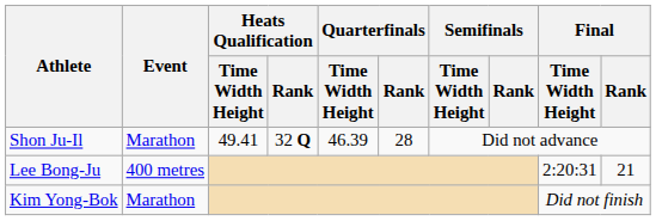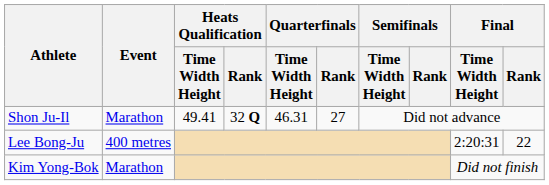Shon Ju-Il | Quarterfinals / Time Width Height: 46.39 -> 46.31
Shon Ju-Il | Quarterfinals / Rank: 28 -> 27
Lee Bong-Ju | Final / Rank: 21 -> 22
